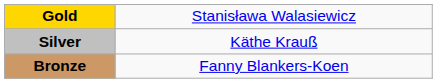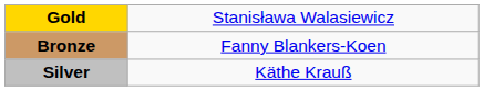rows swapped: Silver <-> Bronze
